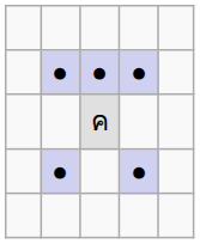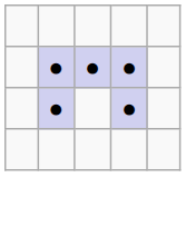- row: ค
